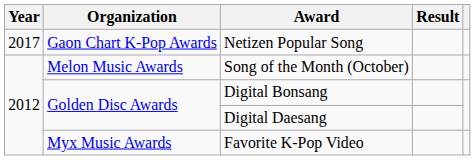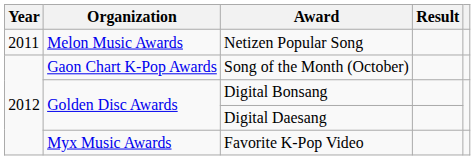Netizen Popular Song | Year: 2017 -> 2011
Netizen Popular Song | Organization: Gaon Chart K-Pop Awards -> Melon Music Awards
Song of the Month (October) | Organization: Melon Music Awards -> Gaon Chart K-Pop Awards
